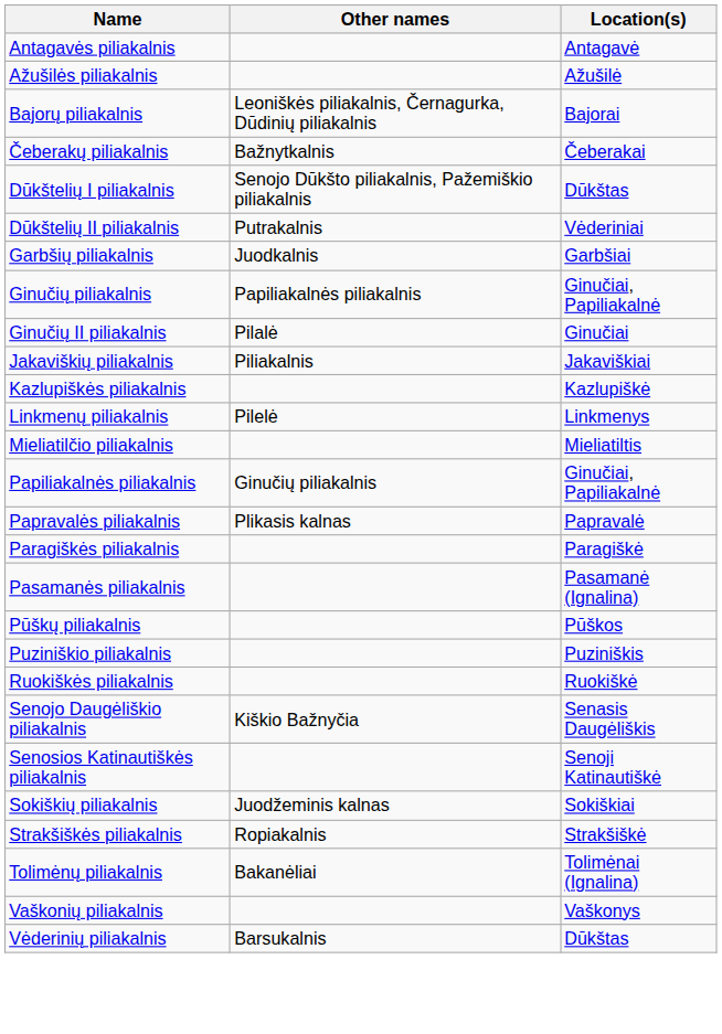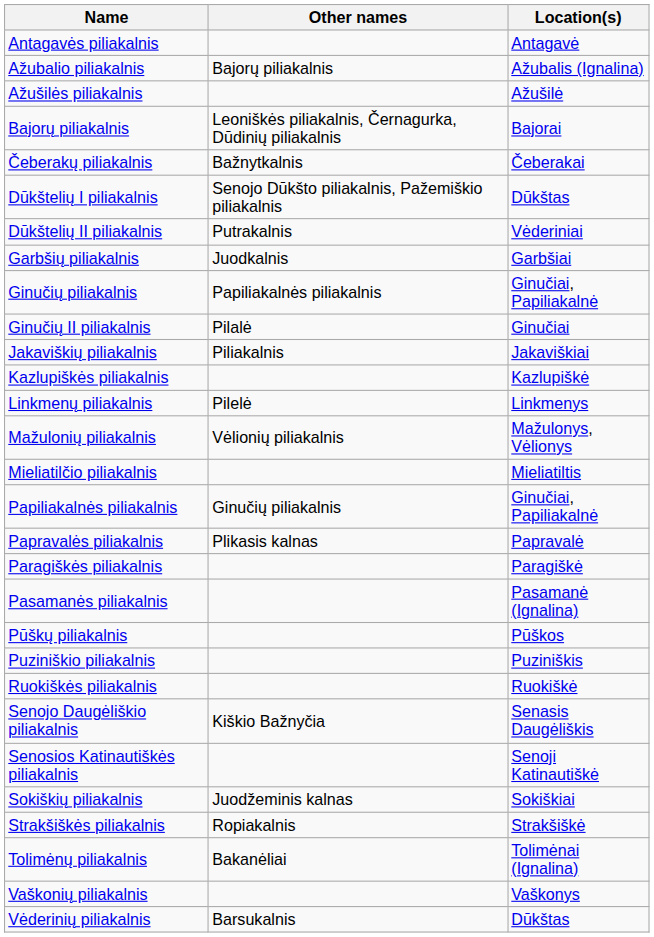+ row: Ažubalio piliakalnis | Bajorų piliakalnis | Ažubalis (Ignalina)
+ row: Mažulonių piliakalnis | Vėlionių piliakalnis | Mažulonys, Vėlionys
